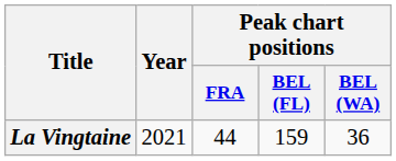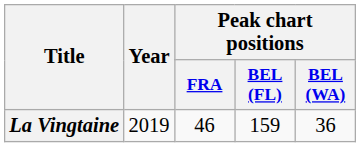La Vingtaine | Year: 2021 -> 2019
La Vingtaine | Peak chart positions / FRA: 44 -> 46
